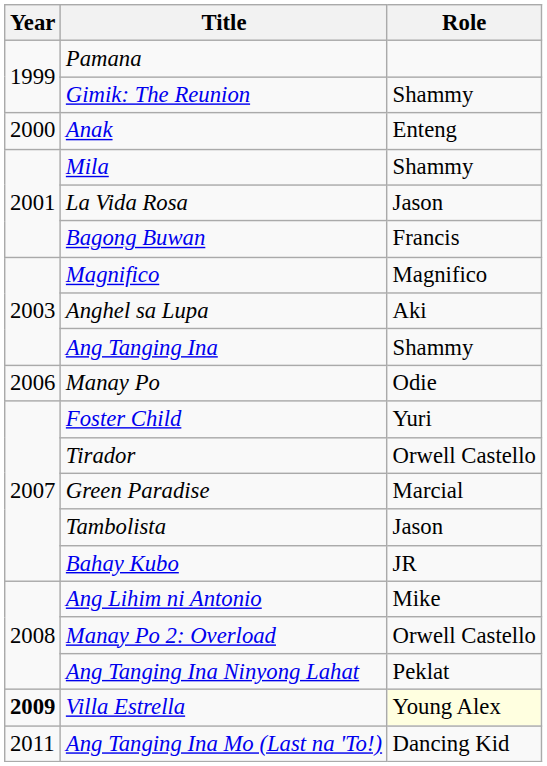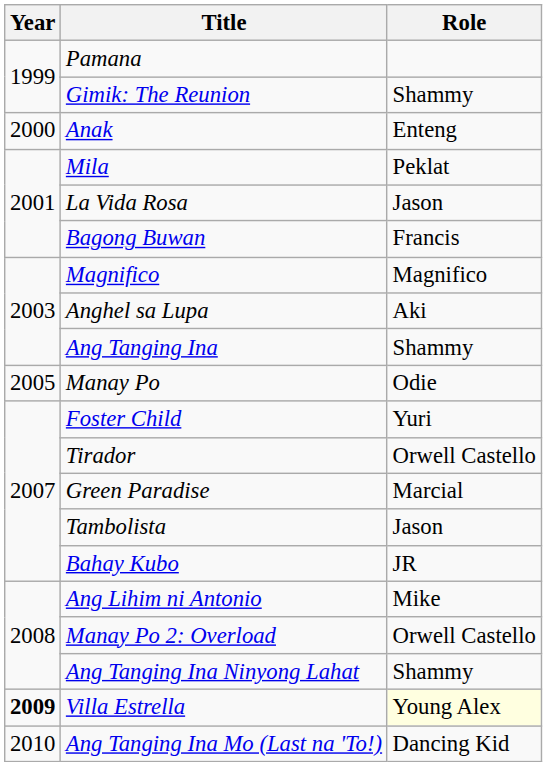Mila | Role: Shammy -> Peklat
Manay Po | Year: 2006 -> 2005
Ang Tanging Ina Ninyong Lahat | Role: Peklat -> Shammy
Ang Tanging Ina Mo (Last na 'To!) | Year: 2011 -> 2010
